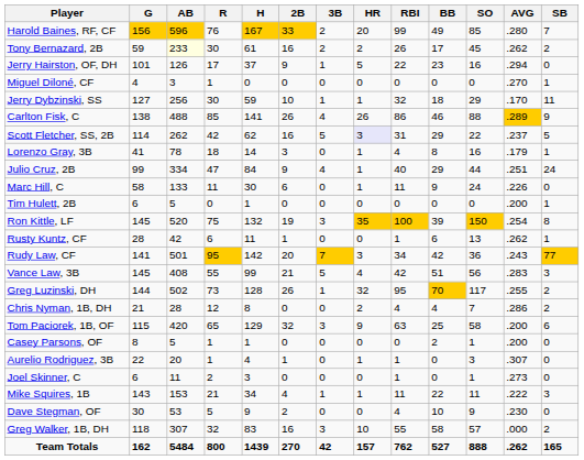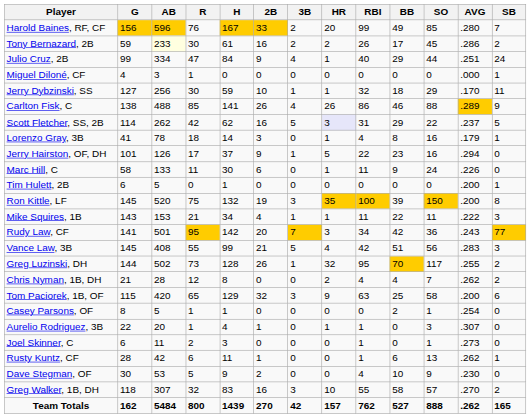Tony Bernazard, 2B | AVG: .262 -> .286
rows swapped: Julio Cruz, 2B <-> Jerry Hairston, OF, DH
Miguel Diloné, CF | AVG: .270 -> .000
Ron Kittle, LF | AVG: .254 -> .200
rows swapped: Rusty Kuntz, CF <-> Mike Squires, 1B
Chris Nyman, 1B, DH | AVG: .286 -> .262
Casey Parsons, OF | AVG: .200 -> .254
Greg Walker, 1B, DH | AVG: .000 -> .270
